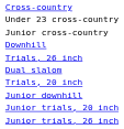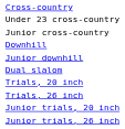rows swapped: Junior downhill <-> Trials, 26 inch
